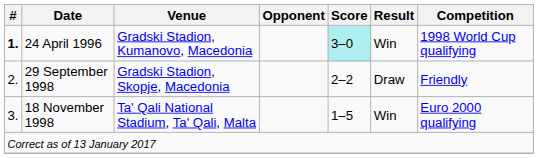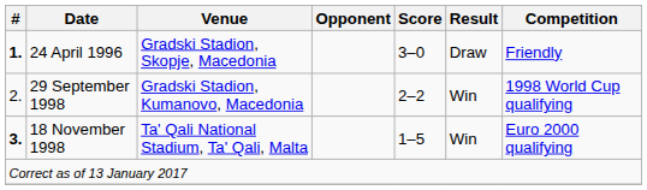24 April 1996 | Venue: Gradski Stadion, Kumanovo, Macedonia -> Gradski Stadion, Skopje, Macedonia
24 April 1996 | Score: paleturquoise background -> no background
24 April 1996 | Result: Win -> Draw
24 April 1996 | Competition: 1998 World Cup qualifying -> Friendly
29 September 1998 | Venue: Gradski Stadion, Skopje, Macedonia -> Gradski Stadion, Kumanovo, Macedonia
29 September 1998 | Result: Draw -> Win
29 September 1998 | Competition: Friendly -> 1998 World Cup qualifying
18 November 1998 | #: normal -> bold
